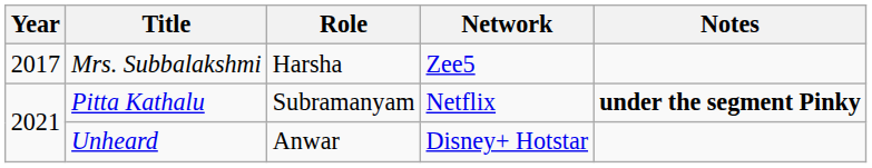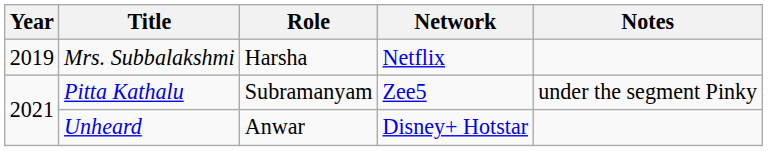Mrs. Subbalakshmi | Year: 2017 -> 2019
Mrs. Subbalakshmi | Network: Zee5 -> Netflix
Pitta Kathalu | Network: Netflix -> Zee5
Pitta Kathalu | Notes: bold -> normal
